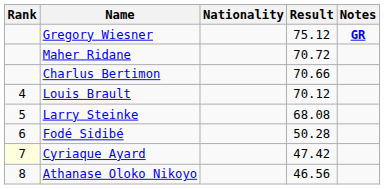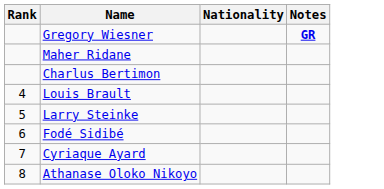- column: Result | 75.12 | 70.72 | 70.66 | 70.12 | 68.08 | 50.28 | 47.42 | 46.56
Cyriaque Ayard | Rank: lightyellow background -> no background
